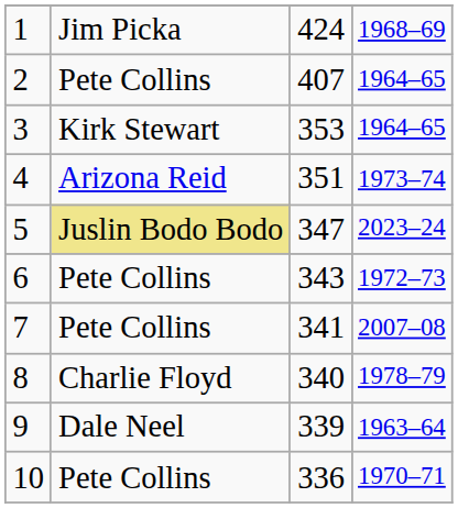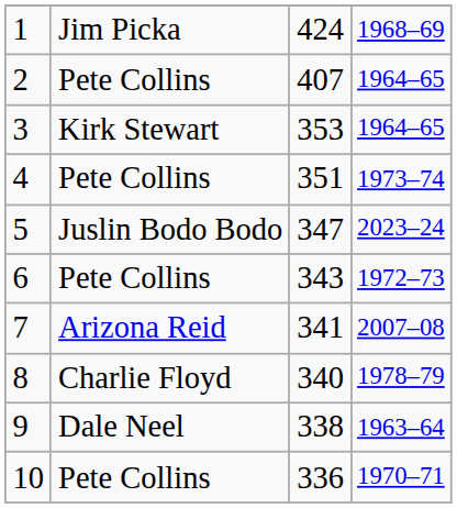4 | column 2: Arizona Reid -> Pete Collins
5 | column 2: khaki background -> no background
7 | column 2: Pete Collins -> Arizona Reid
9 | column 3: 339 -> 338
